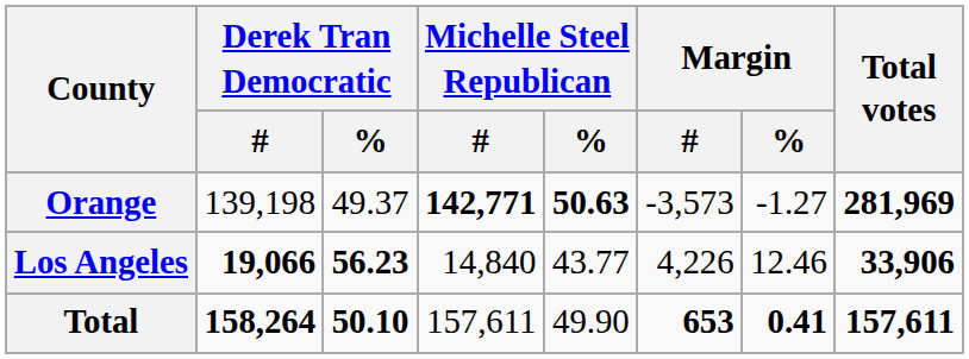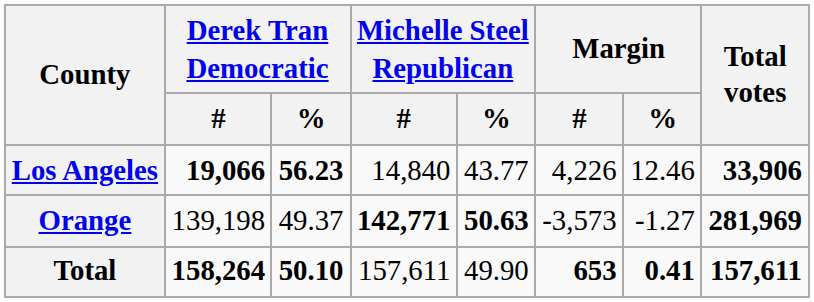rows swapped: Los Angeles <-> Orange
